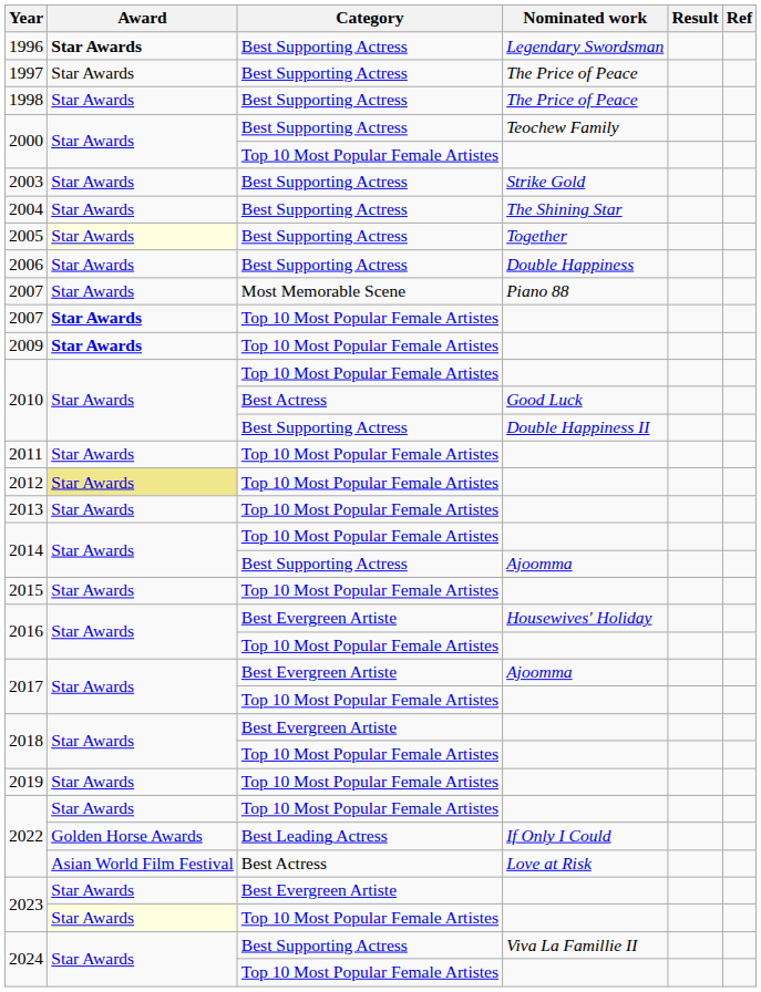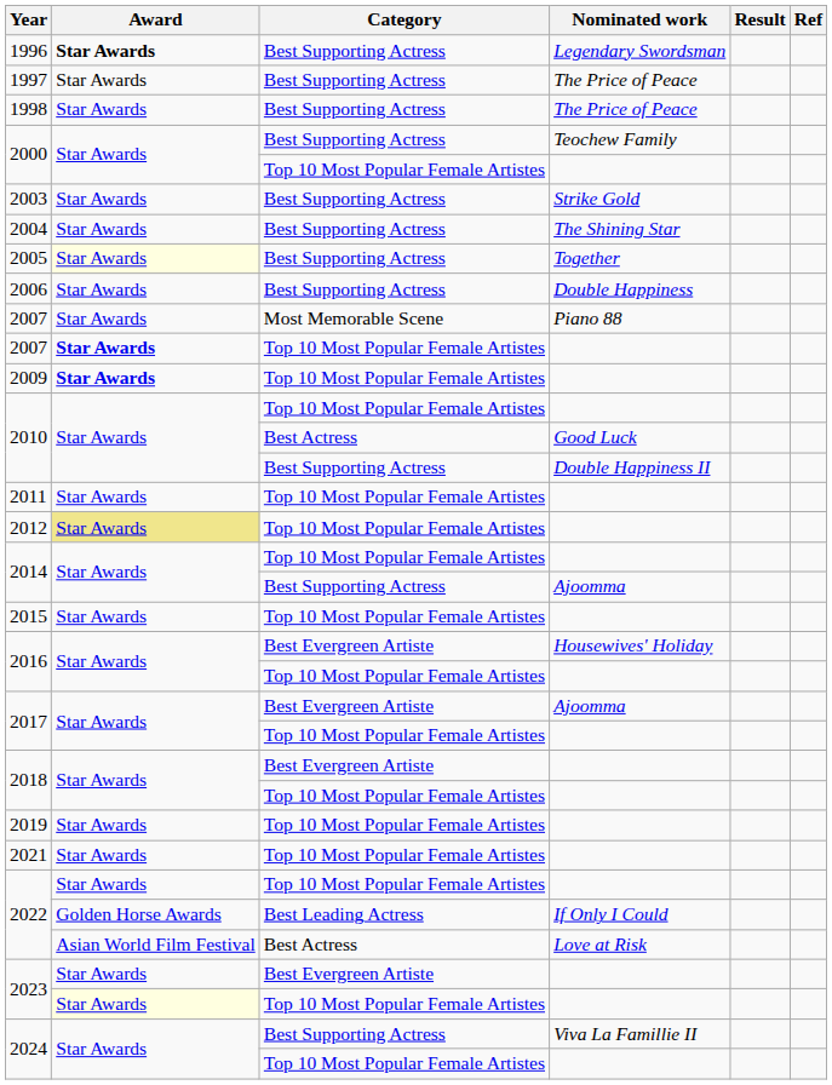- row: 2013 | Star Awards | Top 10 Most Popular Female Artistes
+ row: 2021 | Star Awards | Top 10 Most Popular Female Artistes
